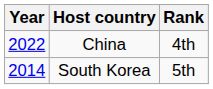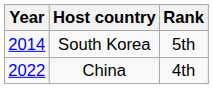rows swapped: South Korea <-> China
